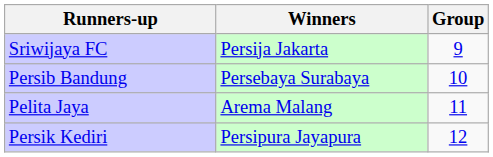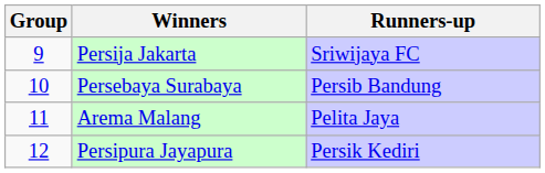columns swapped: Group <-> Runners-up
